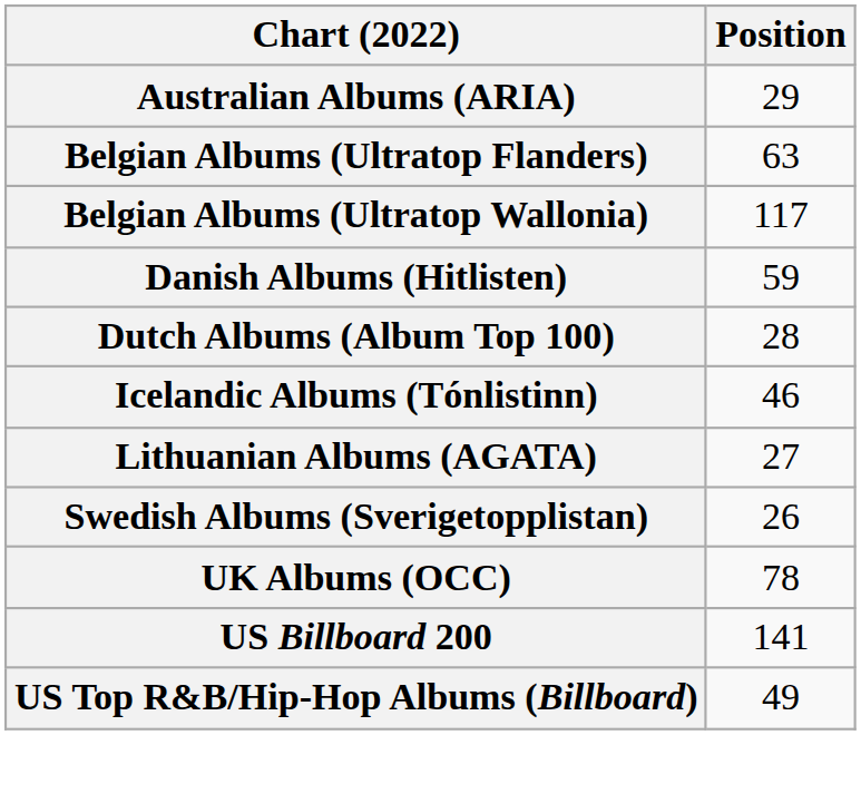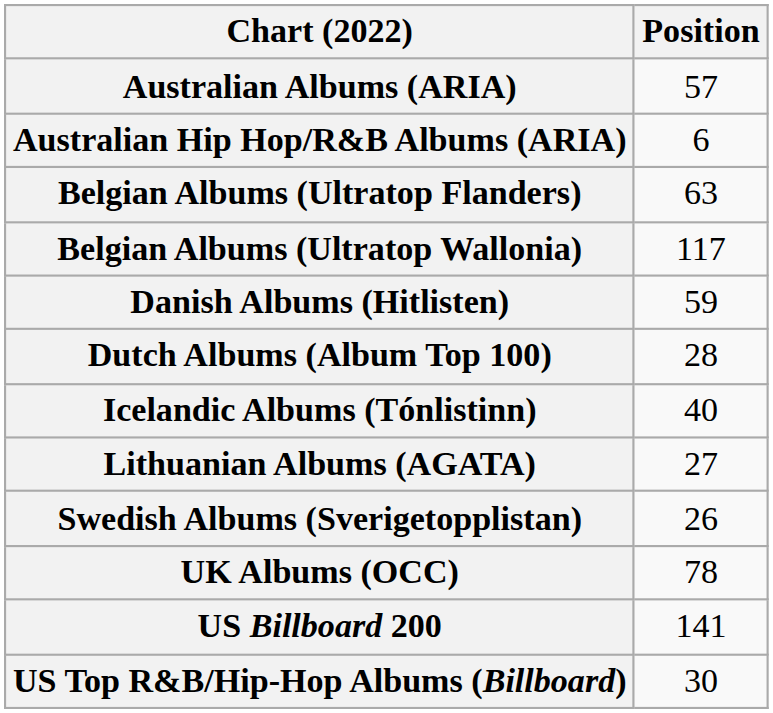Australian Albums (ARIA) | Position: 29 -> 57
+ row: Australian Hip Hop/R&B Albums (ARIA) | 6
Icelandic Albums (Tónlistinn) | Position: 46 -> 40
US Top R&B/Hip-Hop Albums (Billboard) | Position: 49 -> 30
